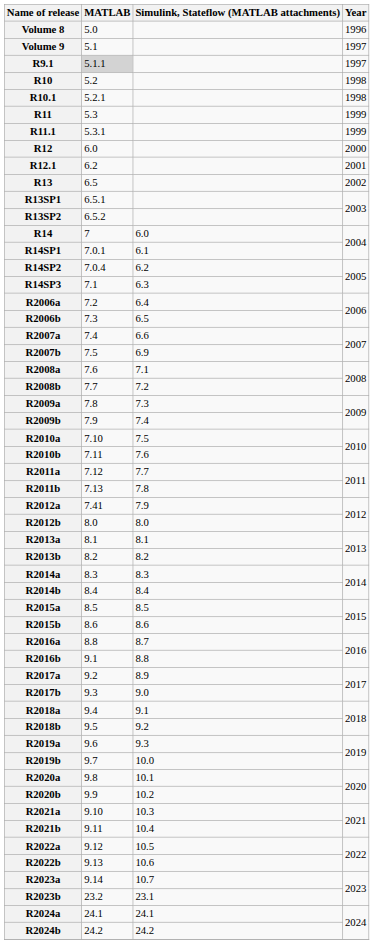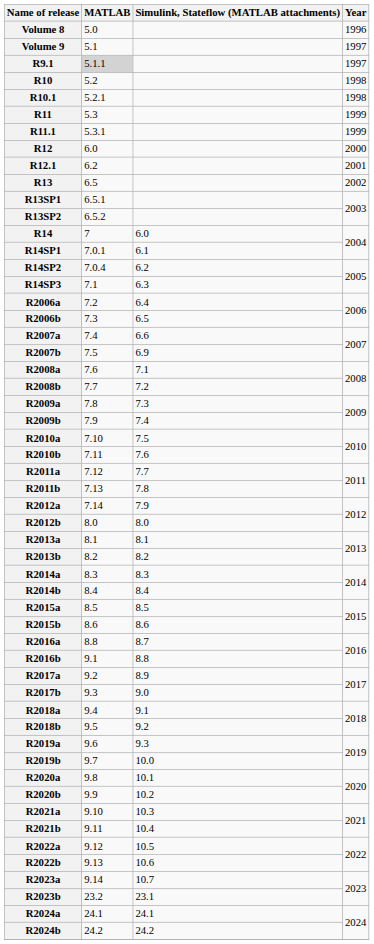R2012a | MATLAB: 7.41 -> 7.14
